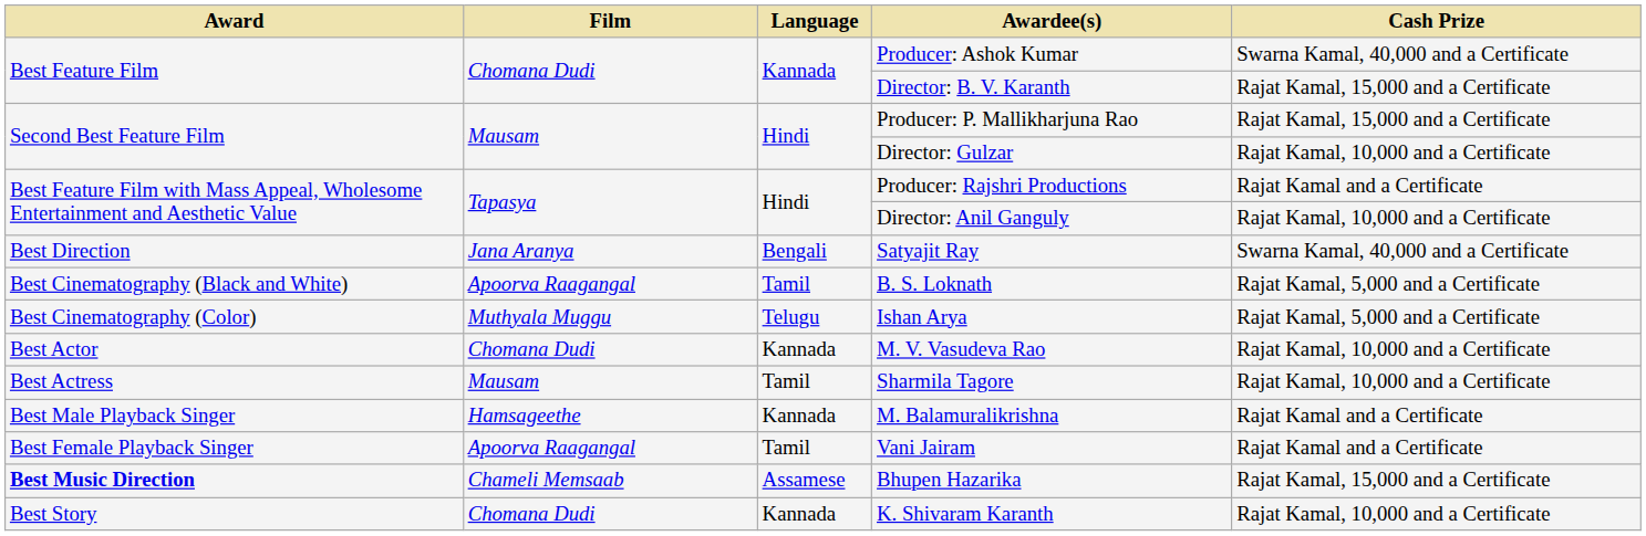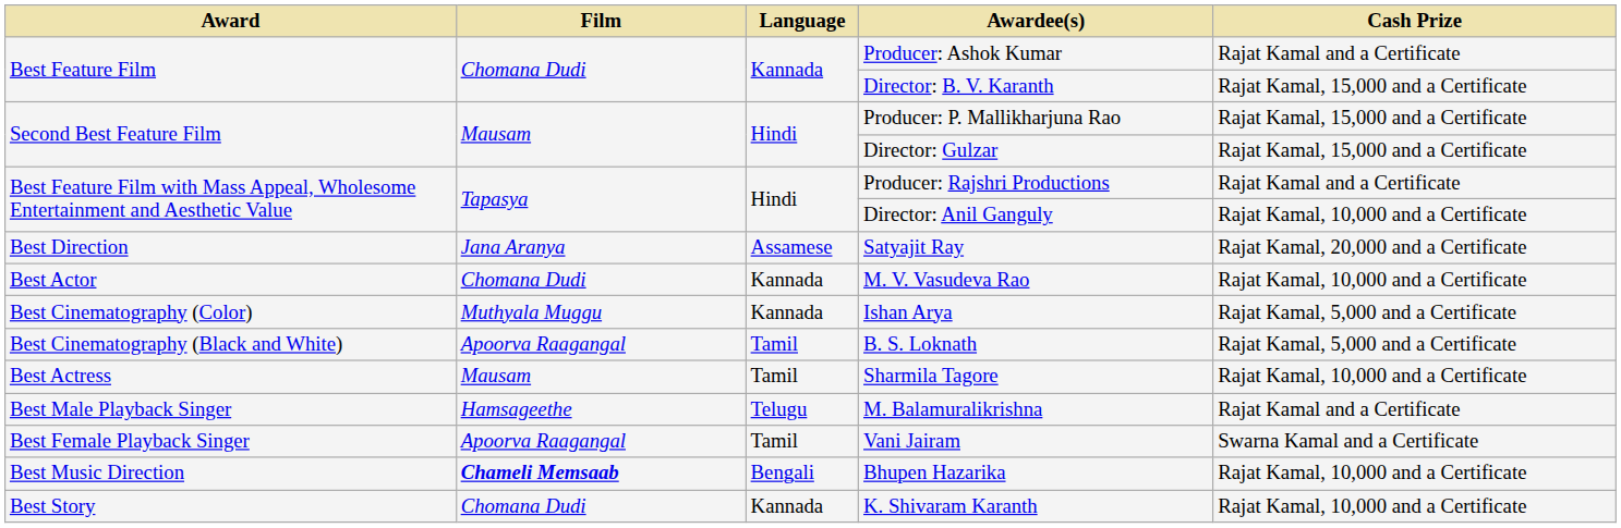Producer: Ashok Kumar | Cash Prize: Swarna Kamal, 40,000 and a Certificate -> Rajat Kamal and a Certificate
Director: Gulzar | Cash Prize: Rajat Kamal, 10,000 and a Certificate -> Rajat Kamal, 15,000 and a Certificate
Satyajit Ray | Language: Bengali -> Assamese
Satyajit Ray | Cash Prize: Swarna Kamal, 40,000 and a Certificate -> Rajat Kamal, 20,000 and a Certificate
rows swapped: B. S. Loknath <-> M. V. Vasudeva Rao
Ishan Arya | Language: Telugu -> Kannada
M. Balamuralikrishna | Language: Kannada -> Telugu
Vani Jairam | Cash Prize: Rajat Kamal and a Certificate -> Swarna Kamal and a Certificate
Bhupen Hazarika | Award: bold -> normal
Bhupen Hazarika | Film: normal -> bold
Bhupen Hazarika | Language: Assamese -> Bengali
Bhupen Hazarika | Cash Prize: Rajat Kamal, 15,000 and a Certificate -> Rajat Kamal, 10,000 and a Certificate
